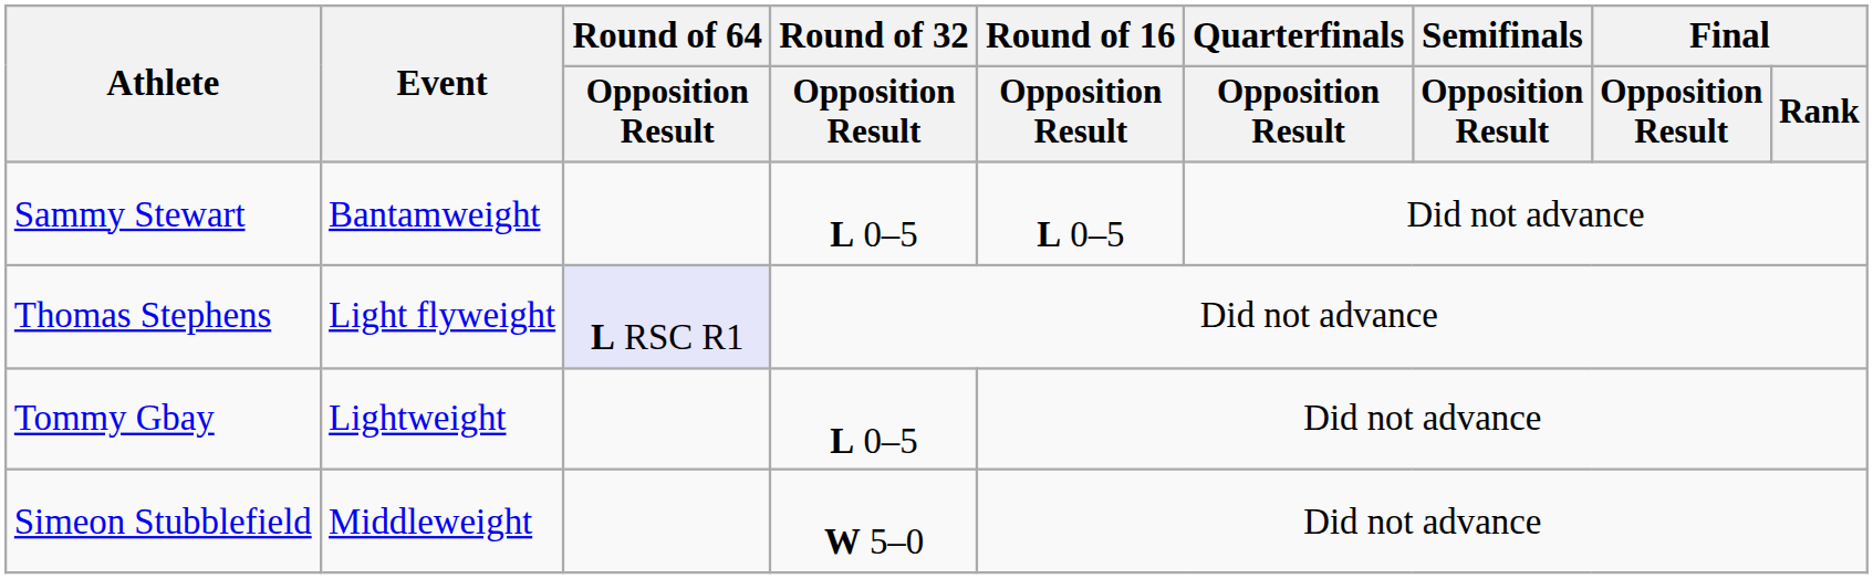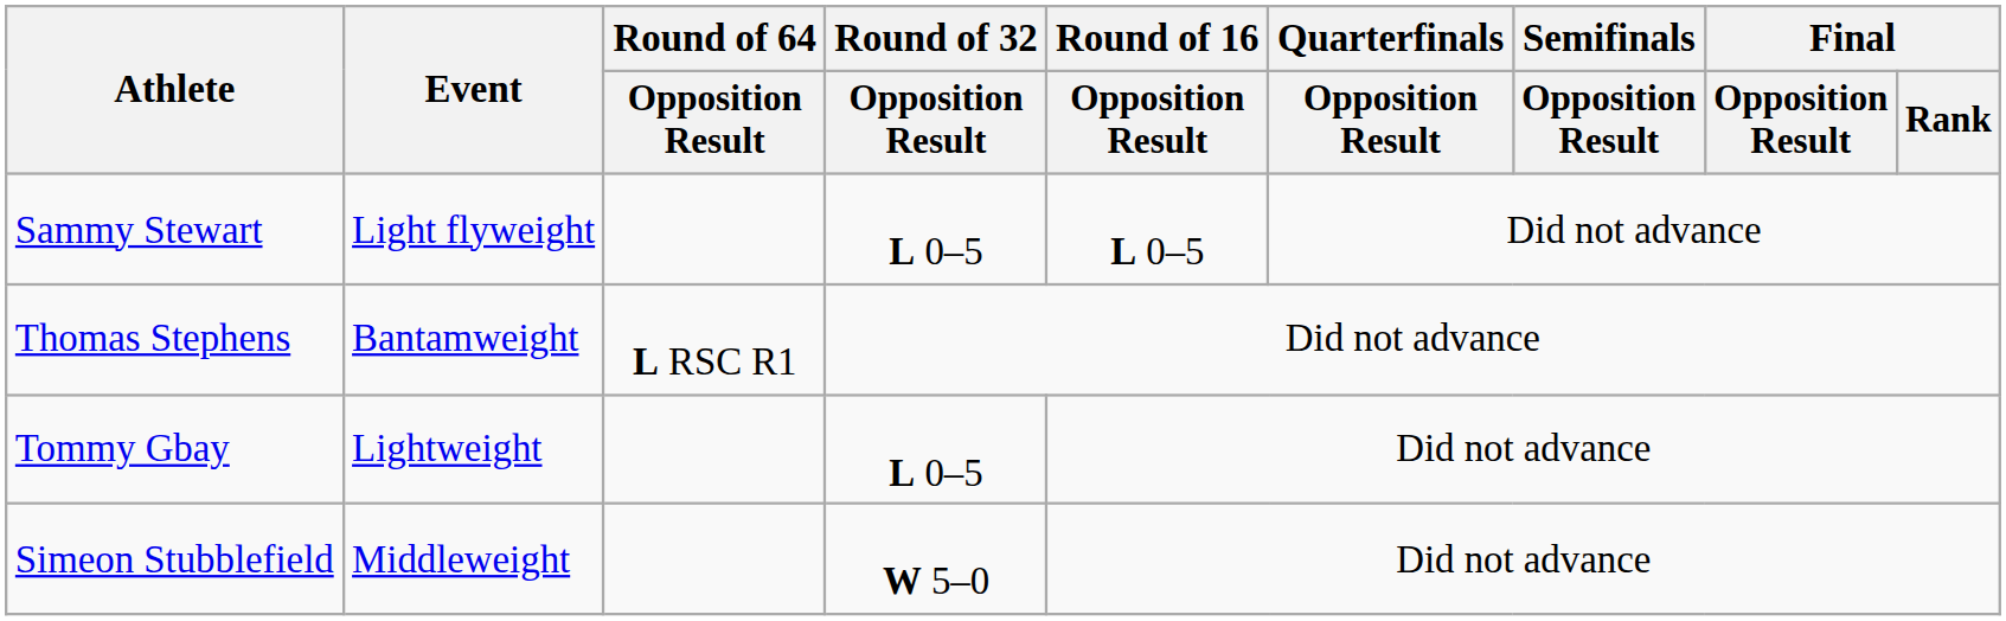Sammy Stewart | Event: Bantamweight -> Light flyweight
Thomas Stephens | Event: Light flyweight -> Bantamweight
Thomas Stephens | Round of 64 / Opposition Result: lavender background -> no background
